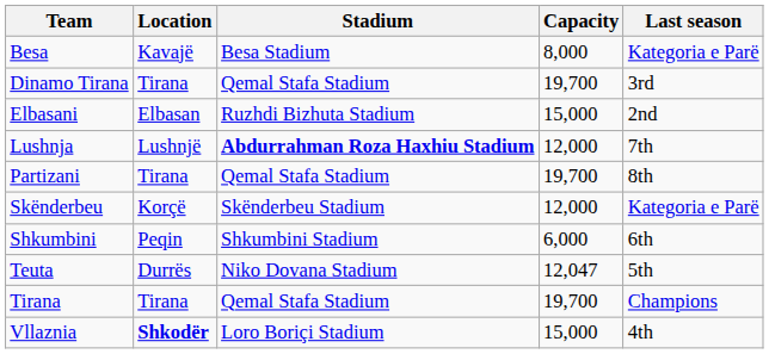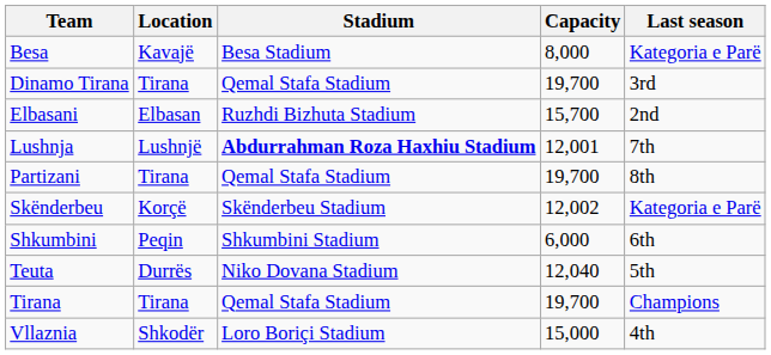Elbasani | Capacity: 15,000 -> 15,700
Lushnja | Capacity: 12,000 -> 12,001
Skënderbeu | Capacity: 12,000 -> 12,002
Teuta | Capacity: 12,047 -> 12,040
Vllaznia | Location: bold -> normal
